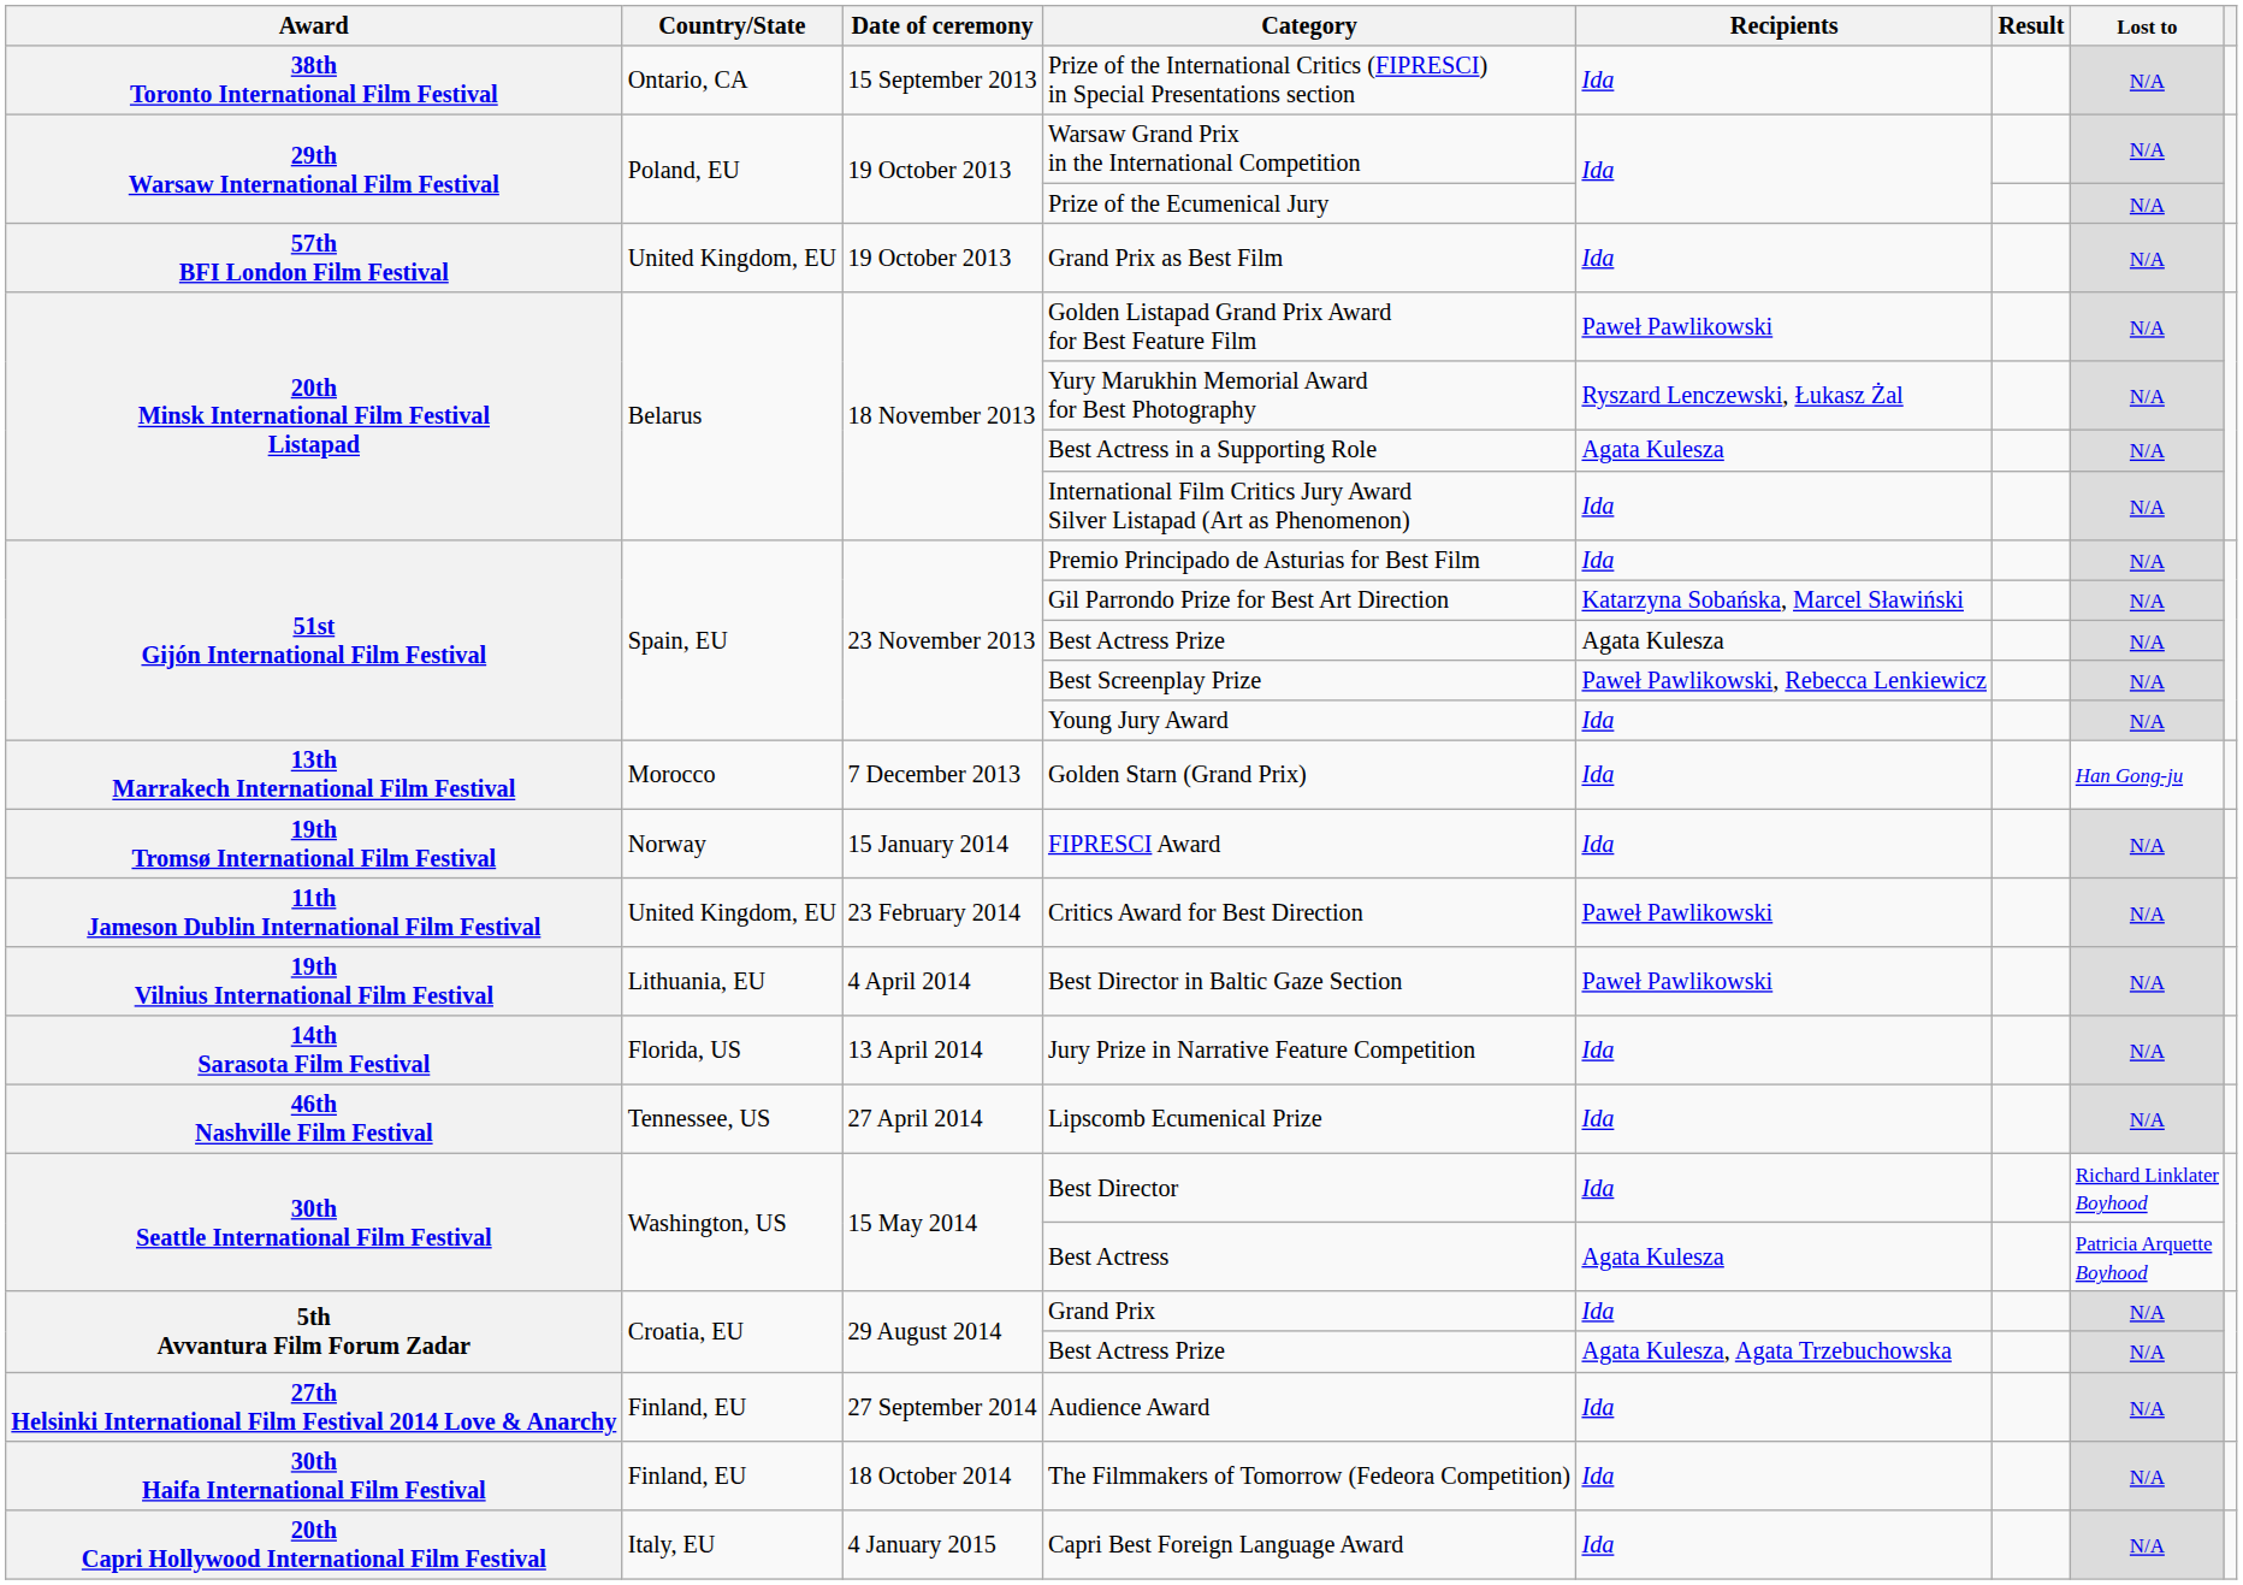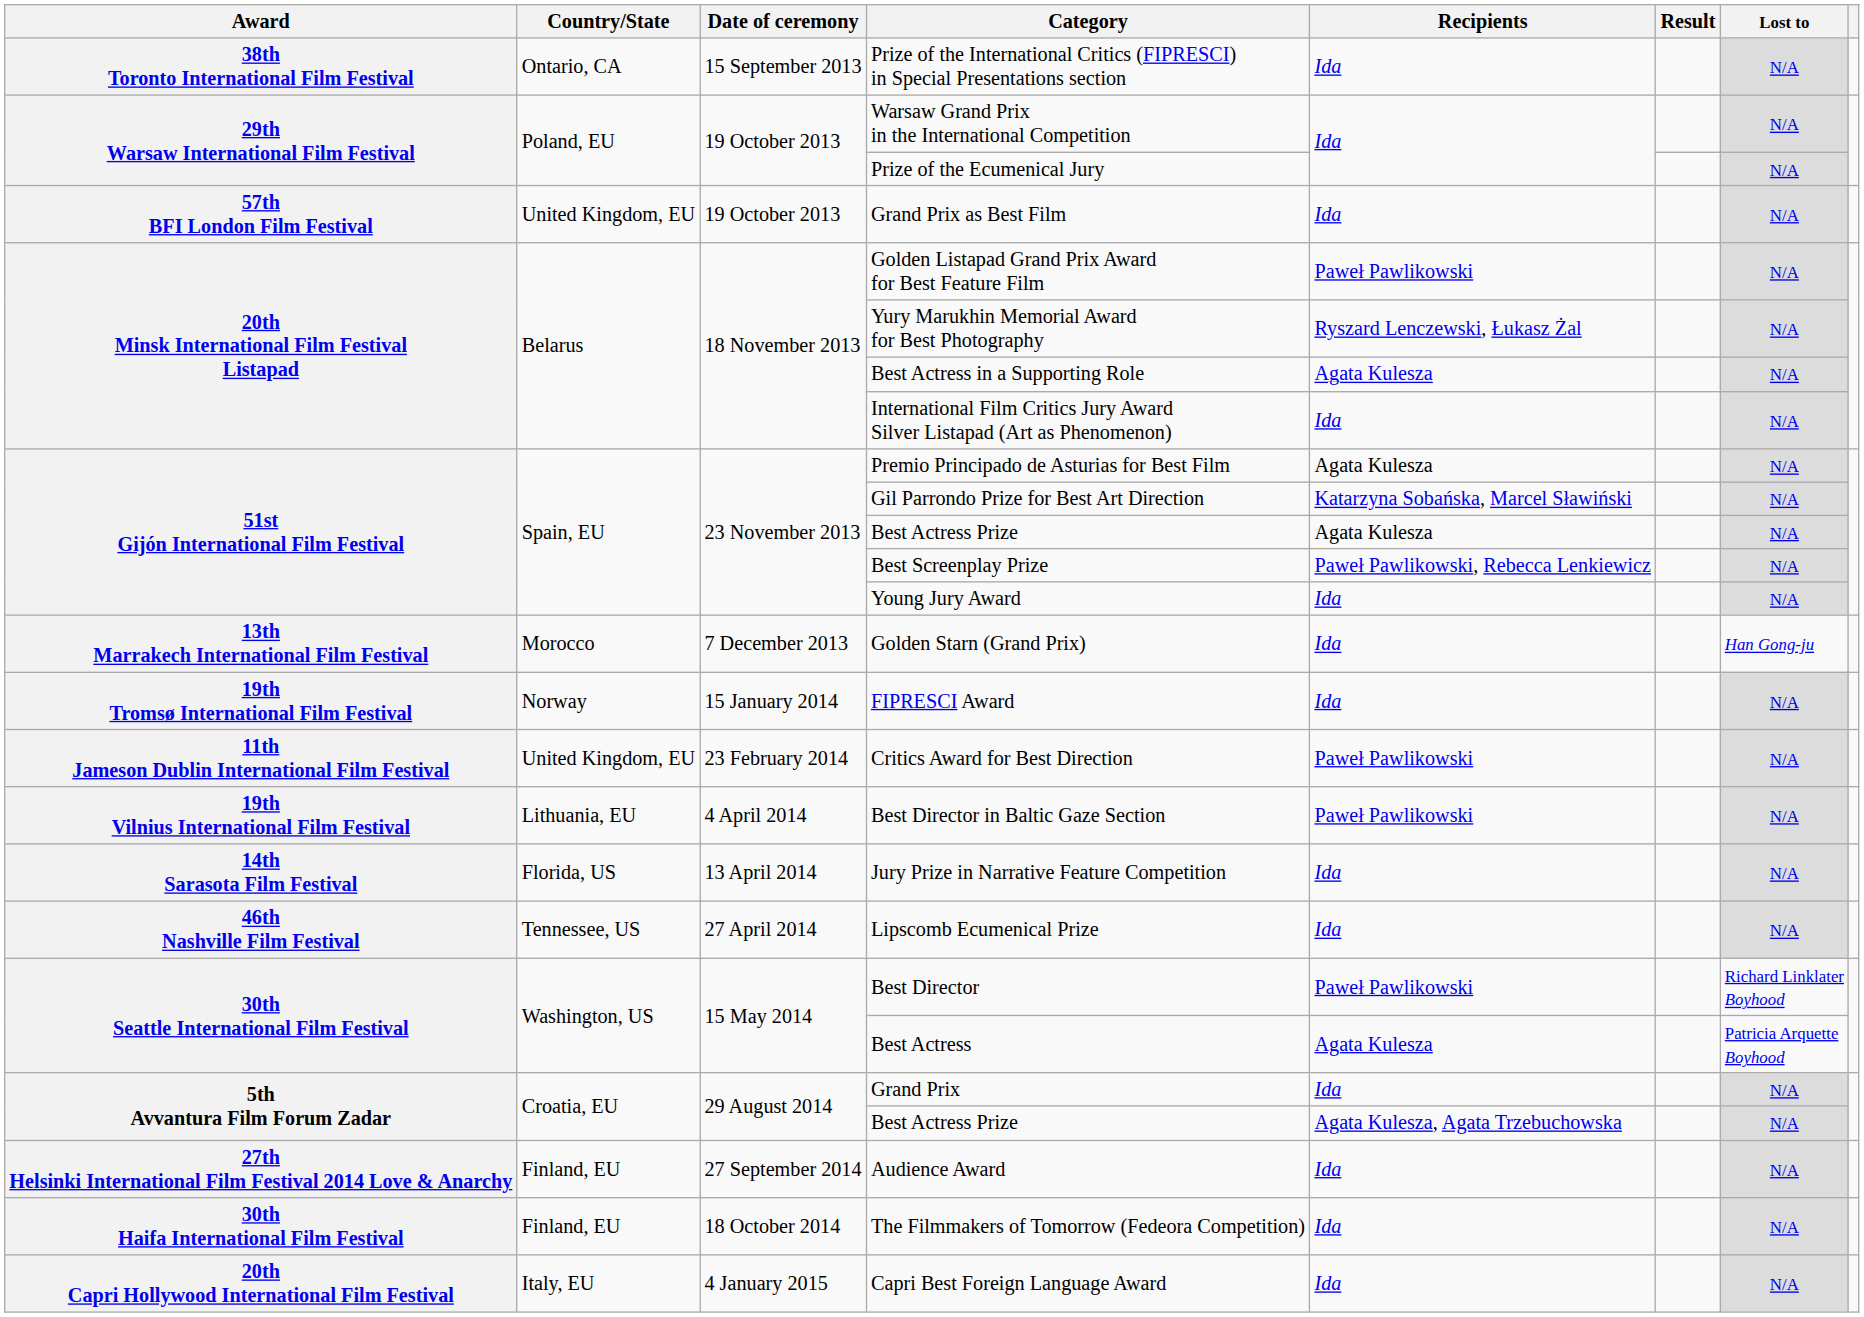Premio Principado de Asturias for Best Film | Recipients: Ida -> Agata Kulesza
Best Director | Recipients: Ida -> Paweł Pawlikowski
